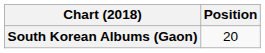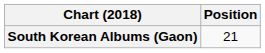South Korean Albums (Gaon) | Position: 20 -> 21
